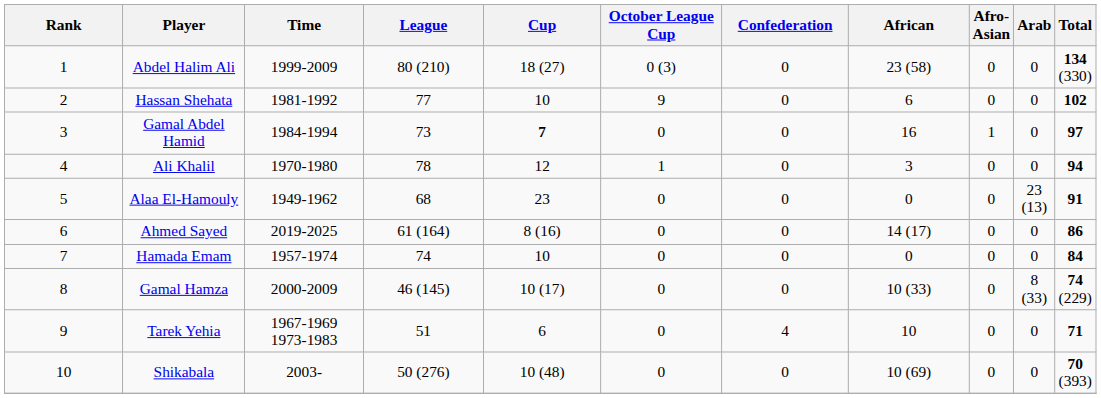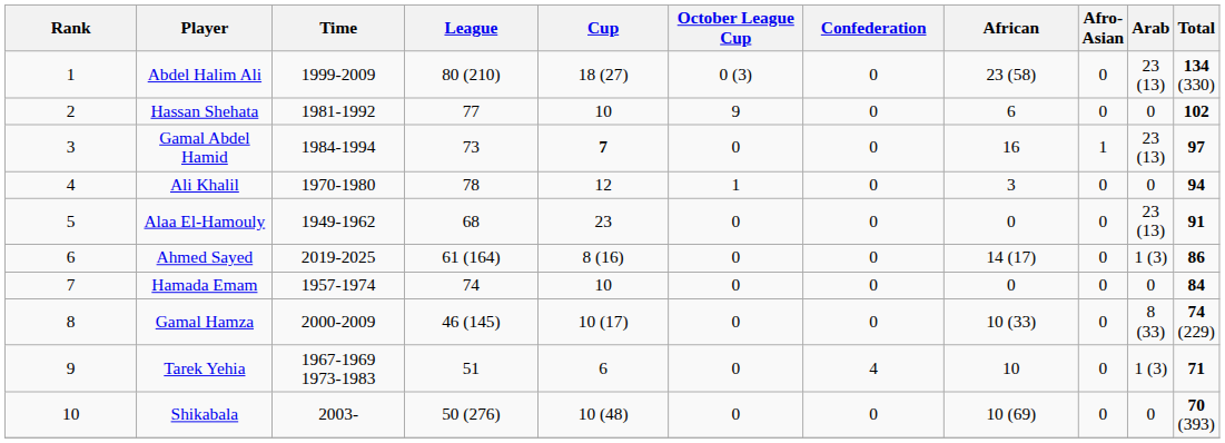Abdel Halim Ali | Arab: 0 -> 23 (13)
Gamal Abdel Hamid | Arab: 0 -> 23 (13)
Ahmed Sayed | Arab: 0 -> 1 (3)
Tarek Yehia | Arab: 0 -> 1 (3)
